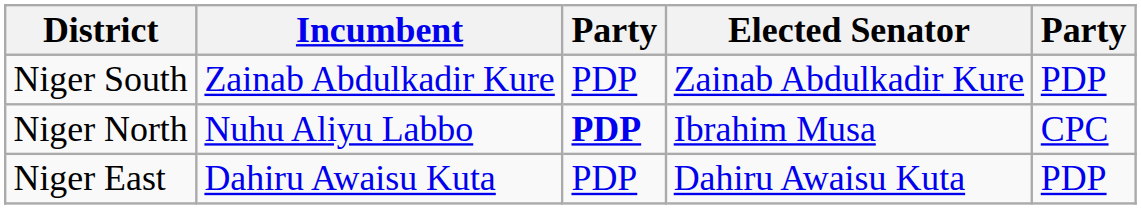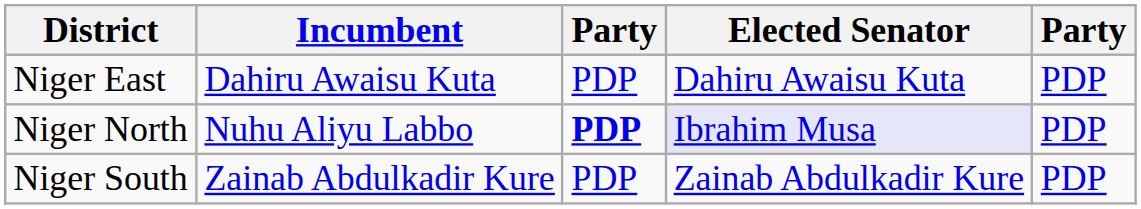rows swapped: Niger South <-> Niger East
Niger North | Elected Senator: no background -> lavender background
Niger North | column 5: CPC -> PDP
